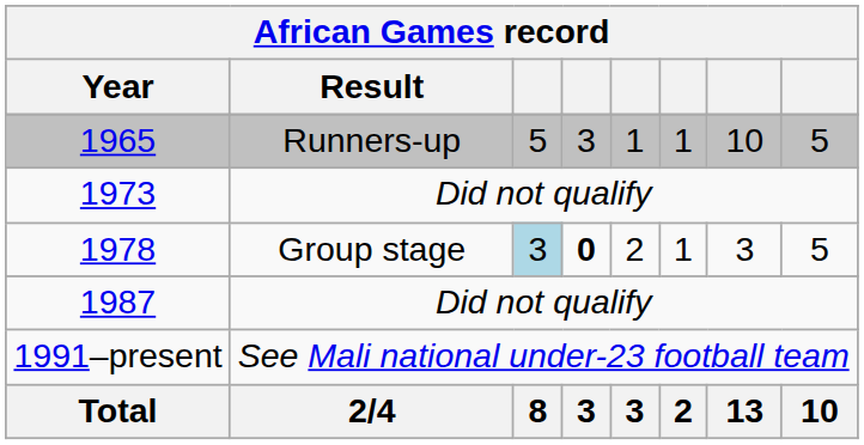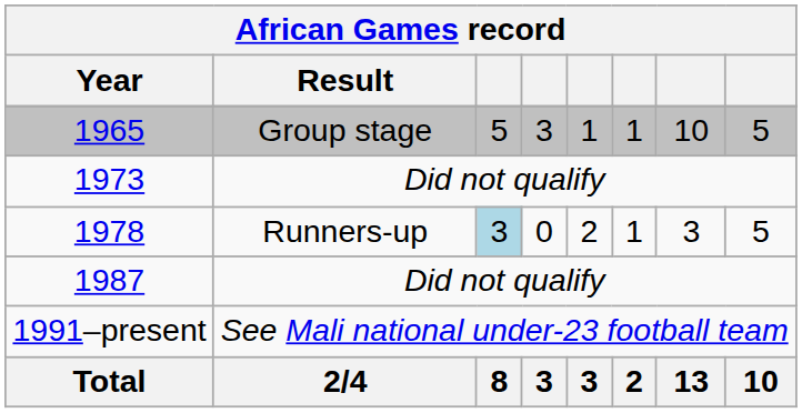1965 | Result: Runners-up -> Group stage
1978 | Result: Group stage -> Runners-up
1978 | column 4: bold -> normal
